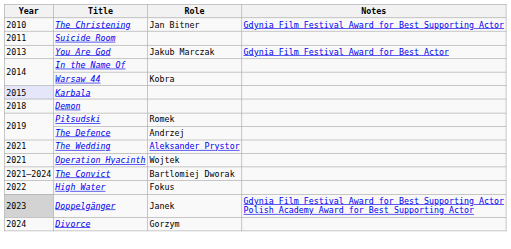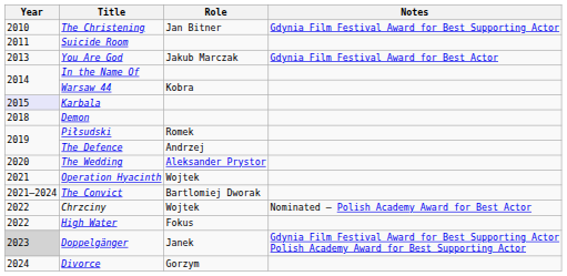The Wedding | Year: 2021 -> 2020
+ row: 2022 | Chrzciny | Wojtek | Nominated — Polish Academy Award for Best Actor
